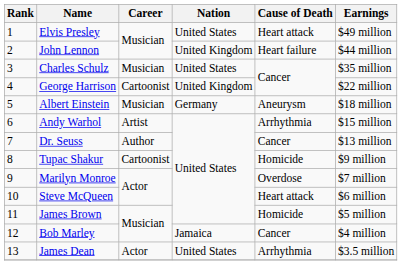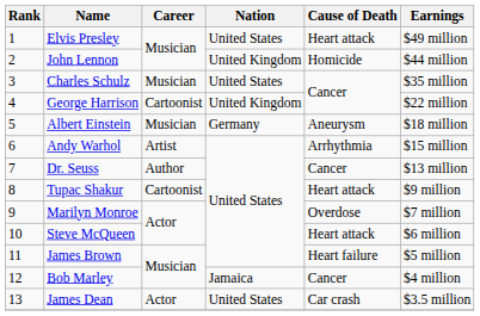John Lennon | Cause of Death: Heart failure -> Homicide
Tupac Shakur | Cause of Death: Homicide -> Heart attack
James Brown | Cause of Death: Homicide -> Heart failure
James Dean | Cause of Death: Arrhythmia -> Car crash
